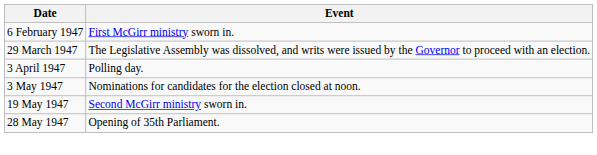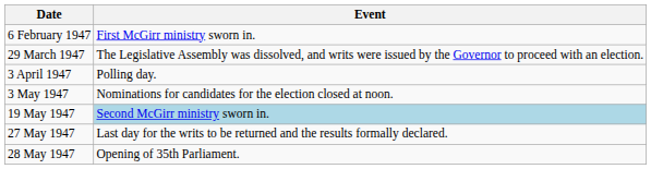19 May 1947 | Event: no background -> lightblue background
+ row: 27 May 1947 | Last day for the writs to be returned and the results formally declared.
